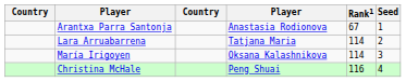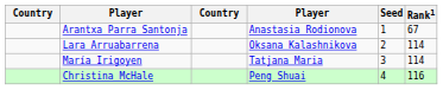columns swapped: Rank1 <-> Seed
Lara Arruabarrena | column 4: Tatjana Maria -> Oksana Kalashnikova
María Irigoyen | column 4: Oksana Kalashnikova -> Tatjana Maria
